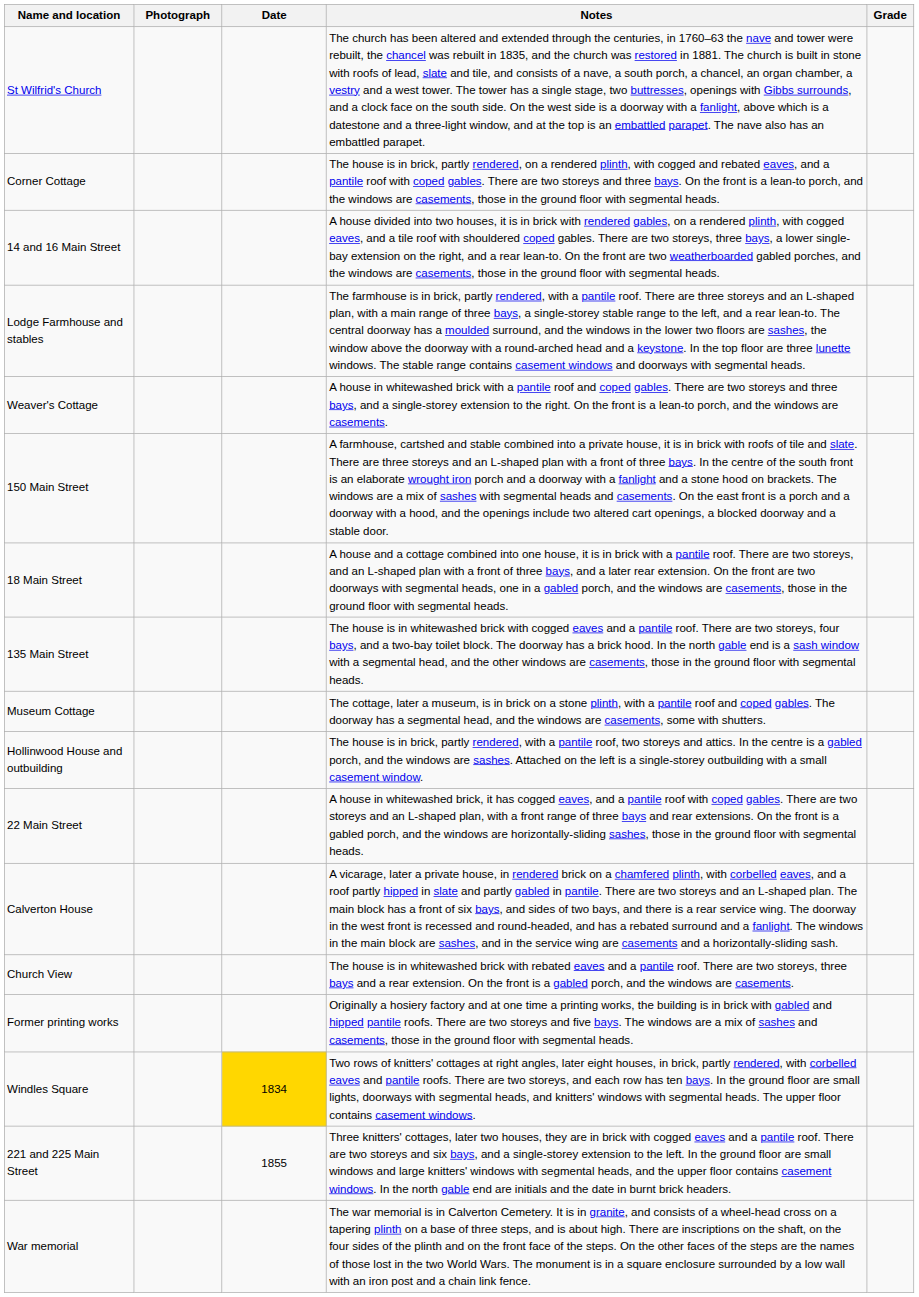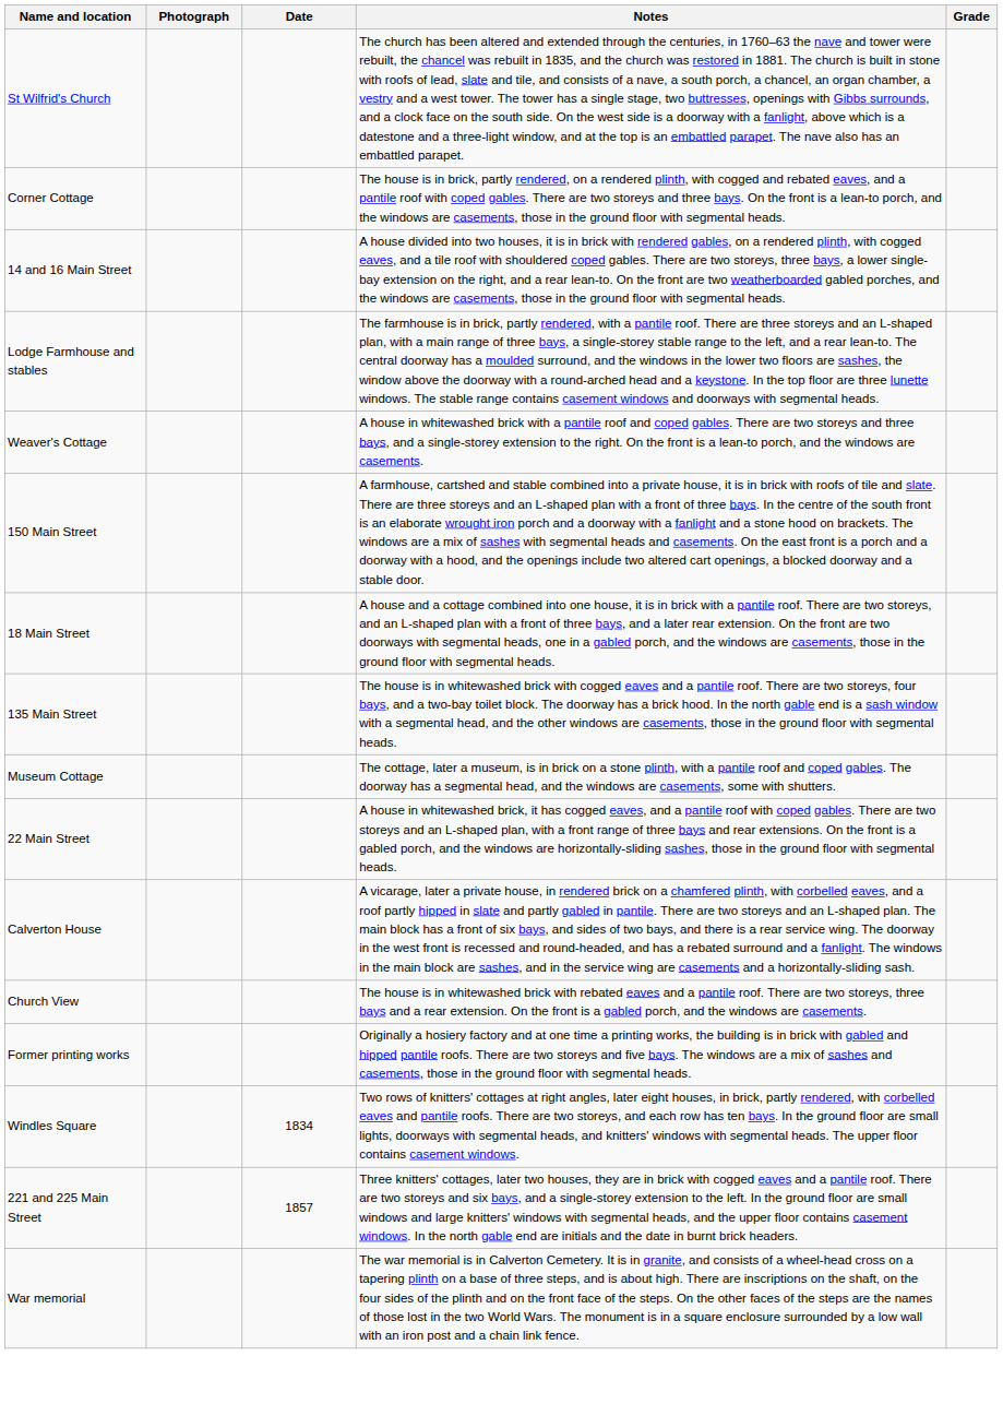- row: Hollinwood House and outbuilding | The house is in brick, partly rendered, with a pantile roof, two storeys and attics. In the centre is a gabled porch, and the windows are sashes. Attached on the left is a single-storey outbuilding with a small casement window.
Windles Square | Date: gold background -> no background
221 and 225 Main Street | Date: 1855 -> 1857
